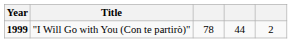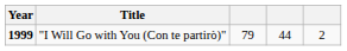"I Will Go with You (Con te partirò)" | column 3: 78 -> 79
